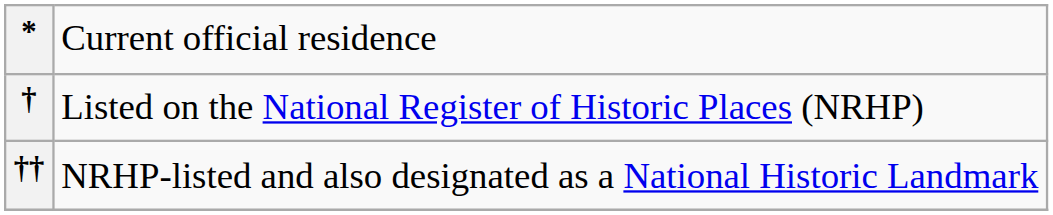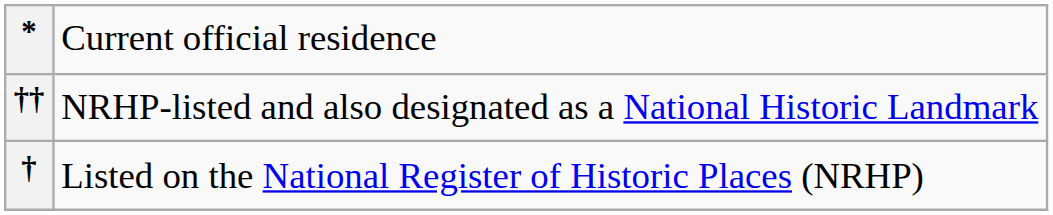rows swapped: † <-> ††
